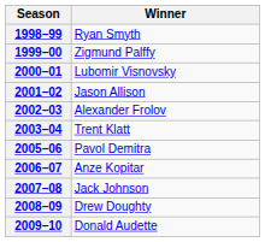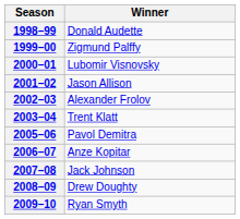1998–99 | Winner: Ryan Smyth -> Donald Audette
2009–10 | Winner: Donald Audette -> Ryan Smyth
